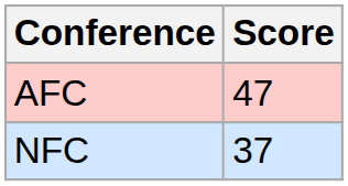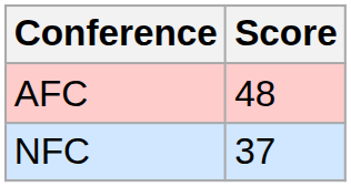AFC | Score: 47 -> 48
